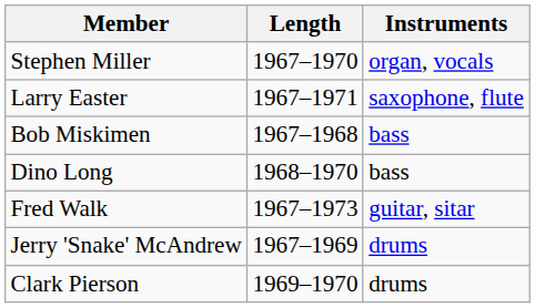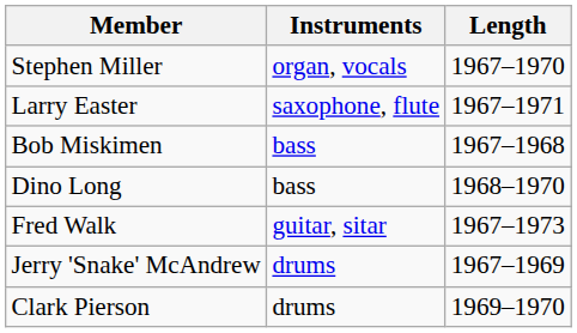columns swapped: Instruments <-> Length
